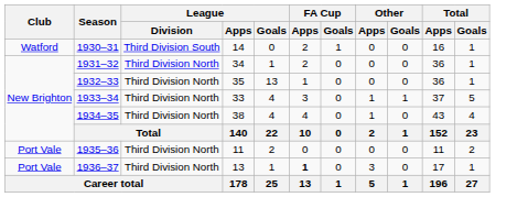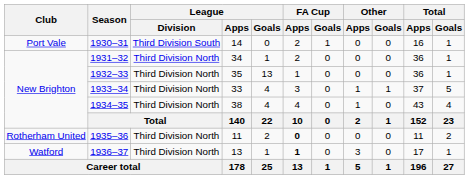1930–31 | Club: Watford -> Port Vale
1935–36 | Club: Port Vale -> Rotherham United
1935–36 | FA Cup / Apps: normal -> bold
1936–37 | Club: Port Vale -> Watford
